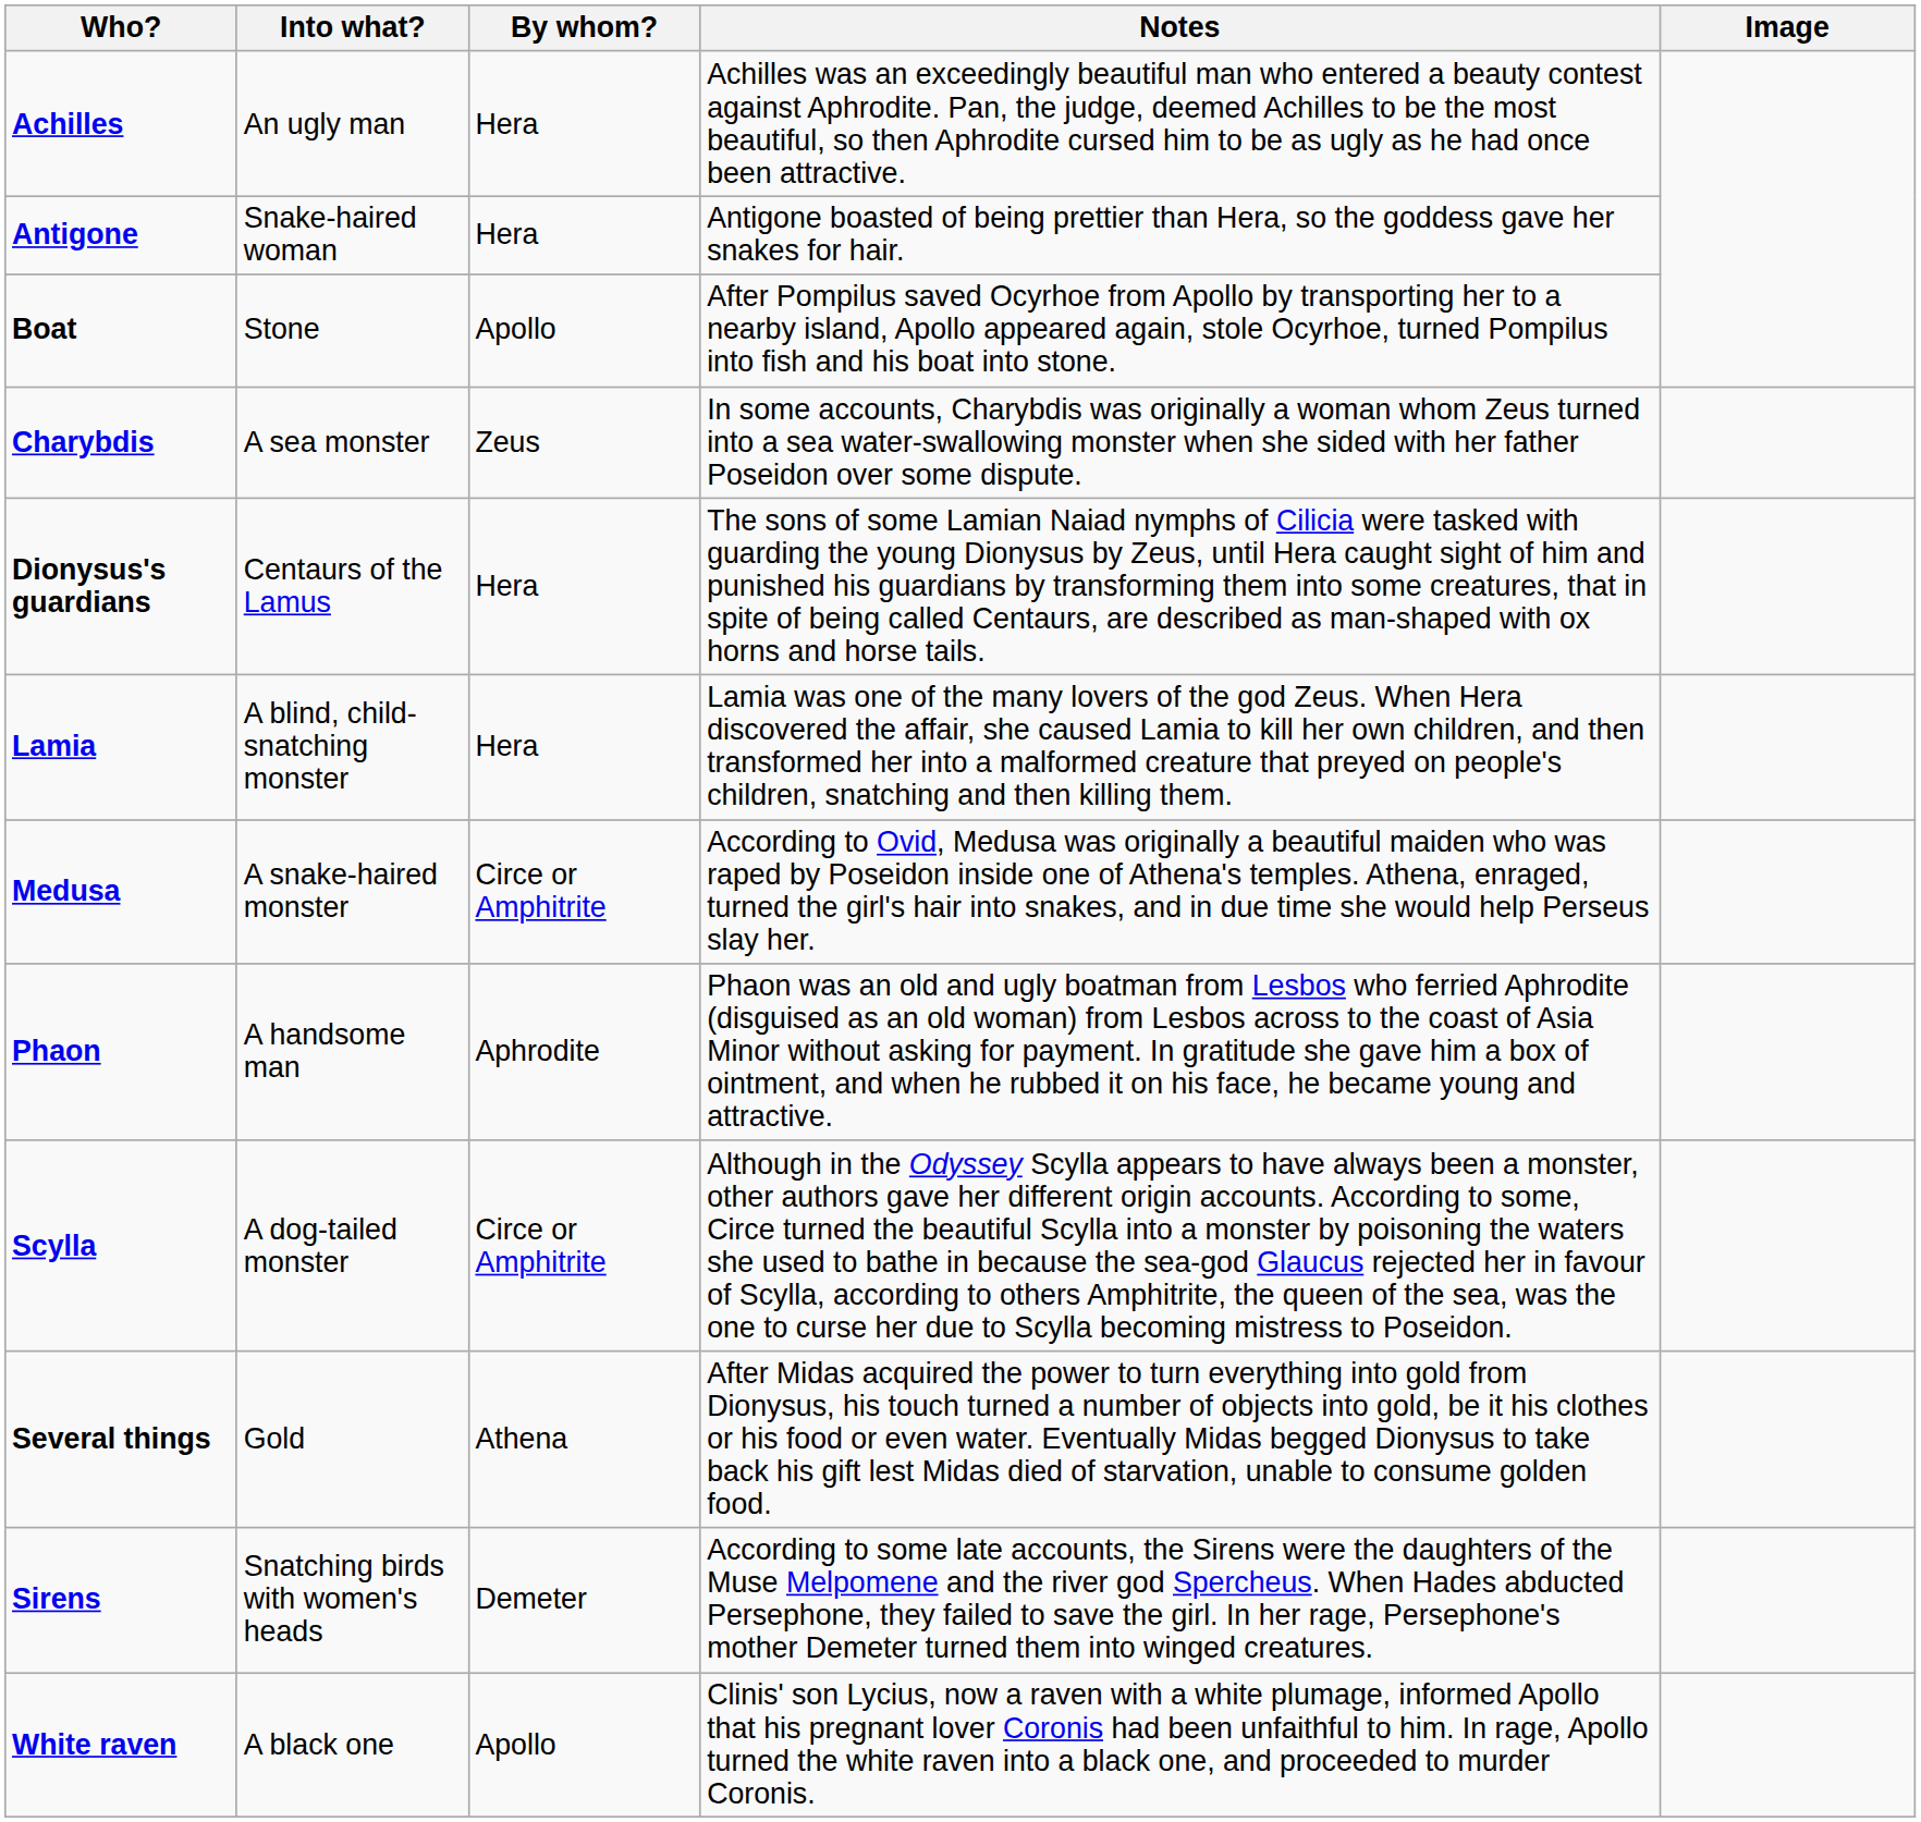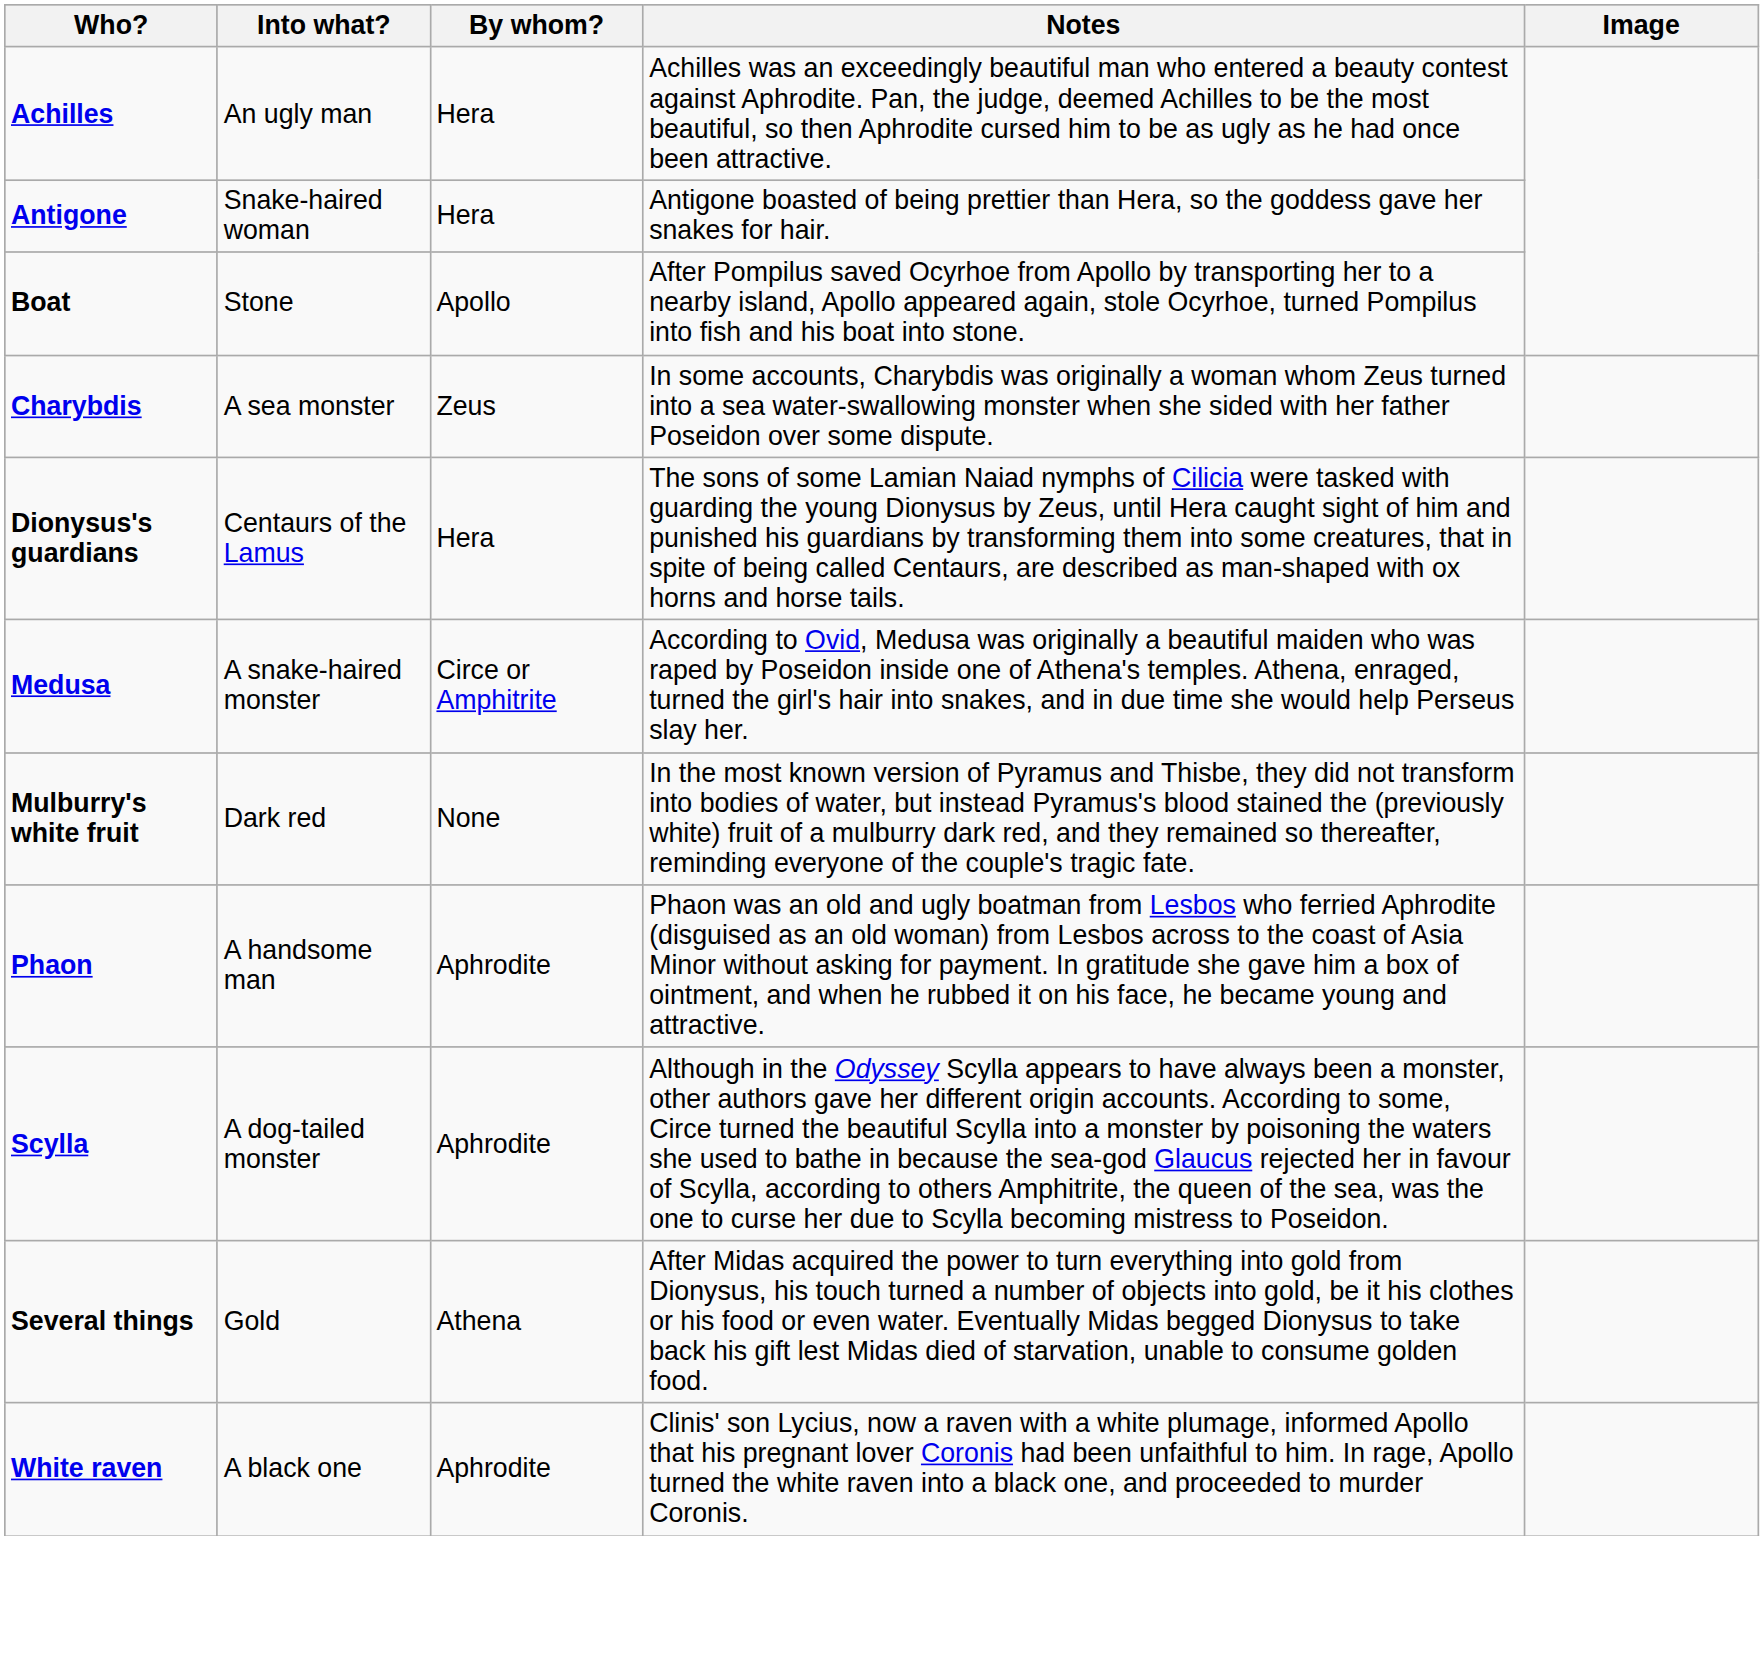- row: Lamia | A blind, child-snatching monster | Hera | Lamia was one of the many lovers of the god Zeus. When Hera discovered the affair, she caused Lamia to kill her own children, and then transformed her into a malformed creature that preyed on people's children, snatching and then killing them.
+ row: Mulburry's white fruit | Dark red | None | In the most known version of Pyramus and Thisbe, they did not transform into bodies of water, but instead Pyramus's blood stained the (previously white) fruit of a mulburry dark red, and they remained so thereafter, reminding everyone of the couple's tragic fate.
Scylla | By whom?: Circe or Amphitrite -> Aphrodite
- row: Sirens | Snatching birds with women's heads | Demeter | According to some late accounts, the Sirens were the daughters of the Muse Melpomene and the river god Spercheus. When Hades abducted Persephone, they failed to save the girl. In her rage, Persephone's mother Demeter turned them into winged creatures.
White raven | By whom?: Apollo -> Aphrodite
